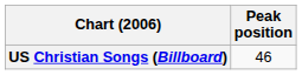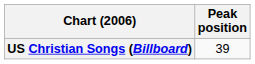US Christian Songs (Billboard) | Peak position: 46 -> 39
